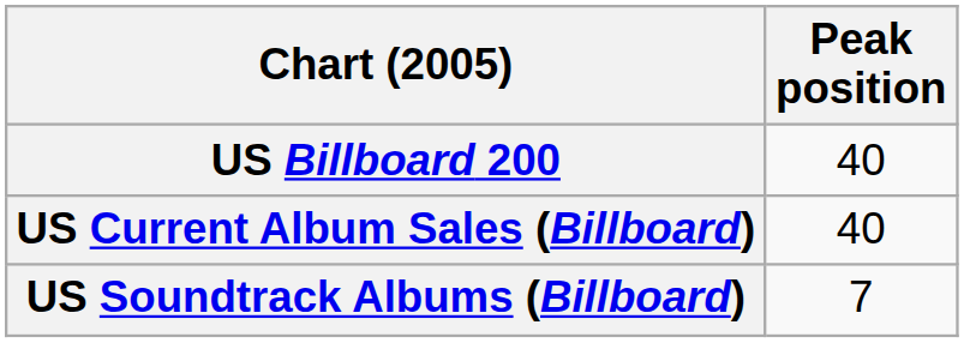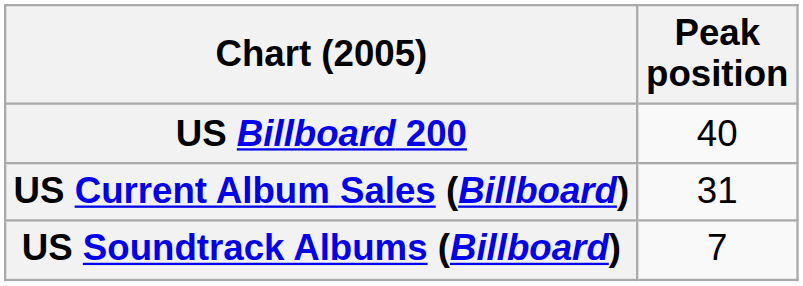US Current Album Sales (Billboard) | Peak position: 40 -> 31
